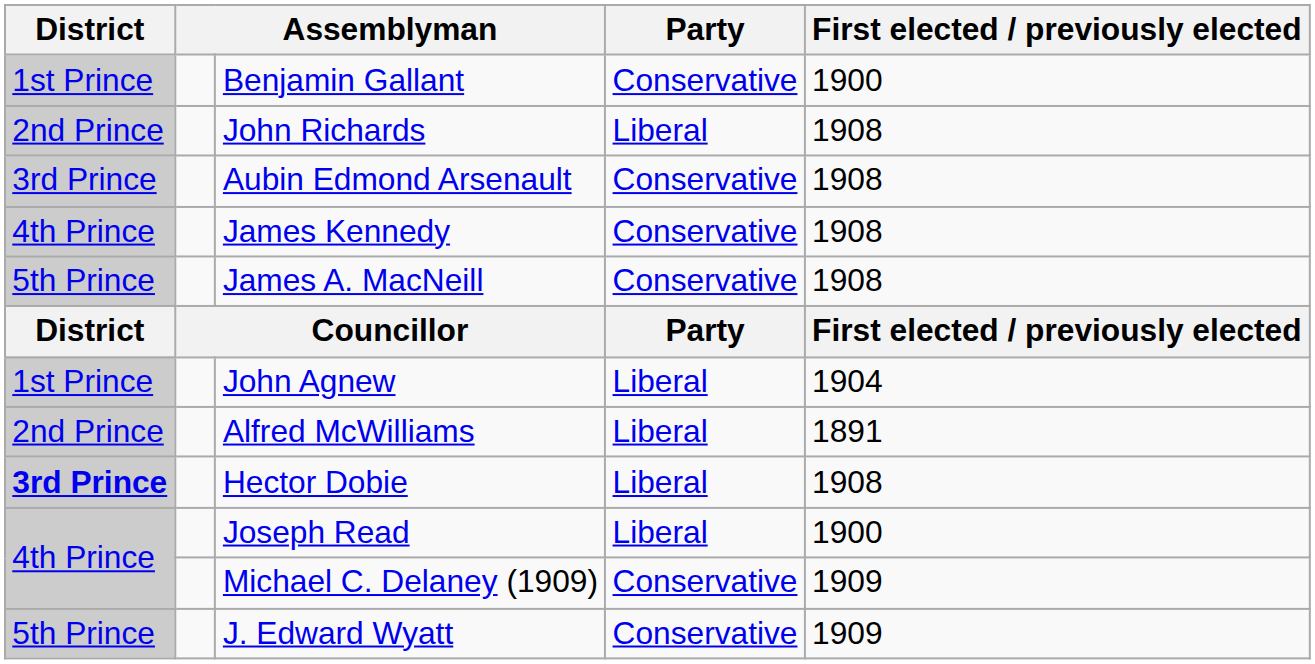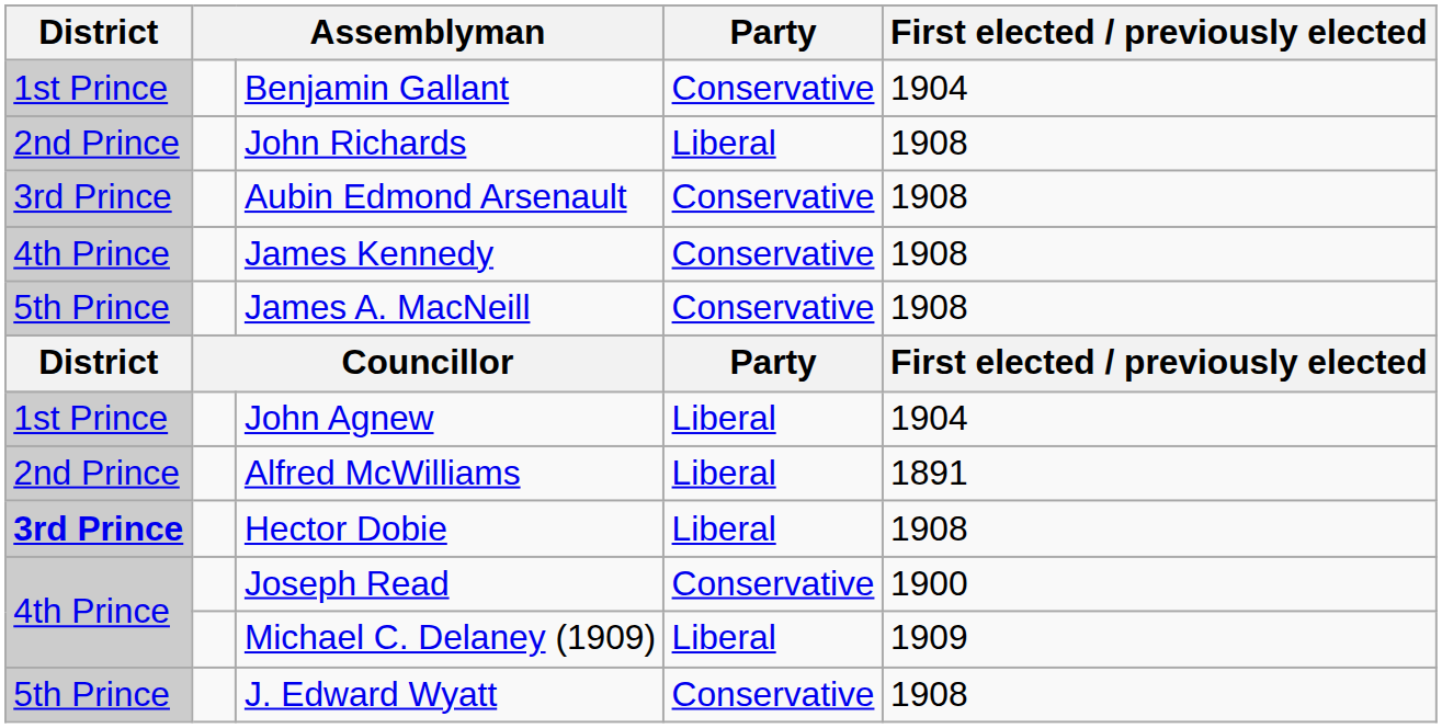Benjamin Gallant | First elected / previously elected: 1900 -> 1904
Joseph Read | Party: Liberal -> Conservative
Michael C. Delaney (1909) | Party: Conservative -> Liberal
J. Edward Wyatt | First elected / previously elected: 1909 -> 1908
